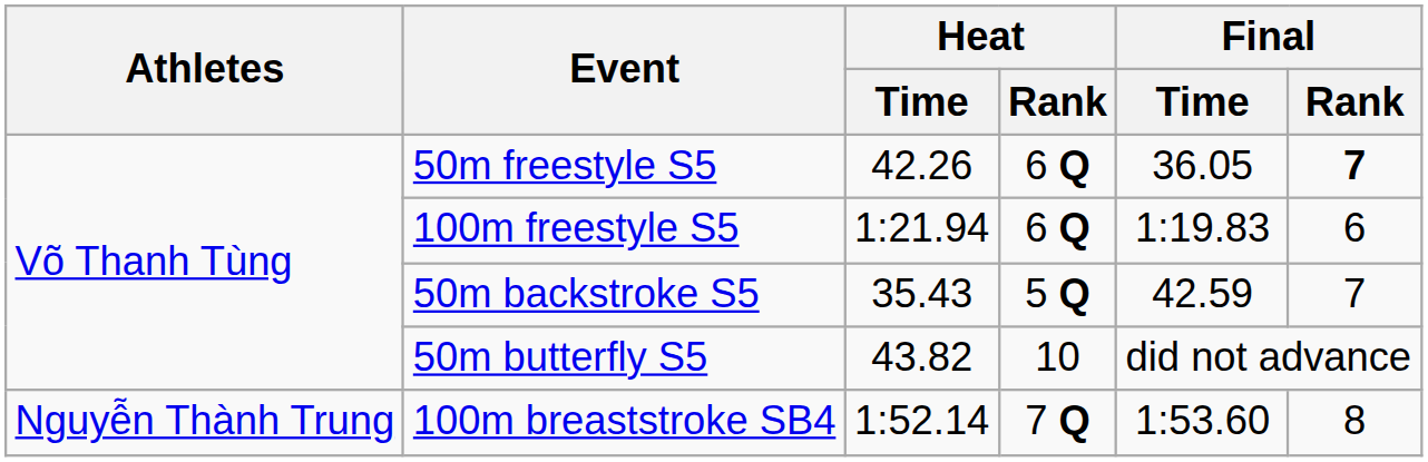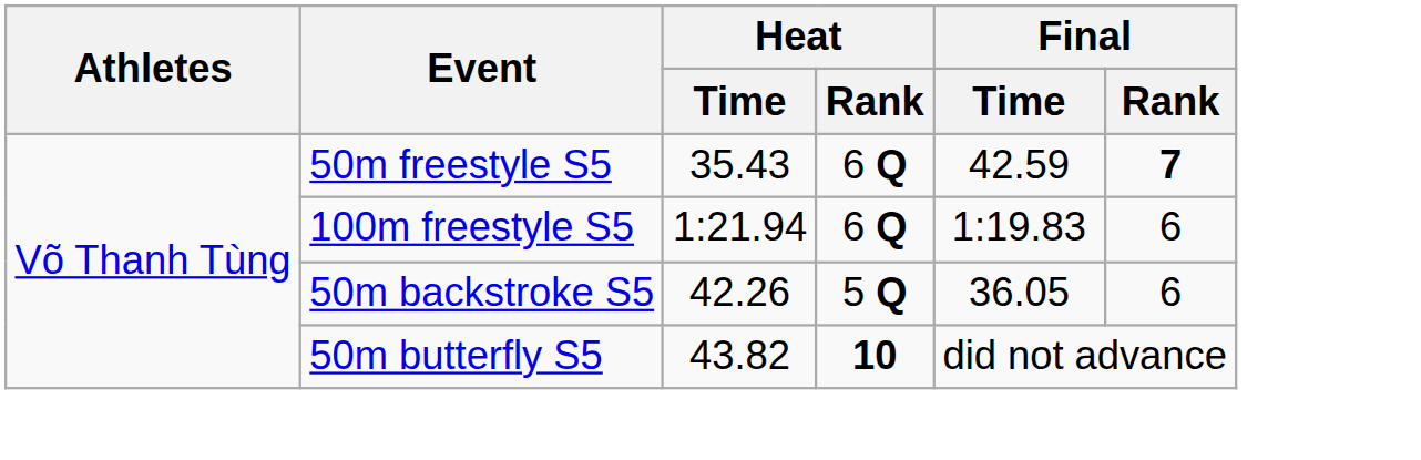50m freestyle S5 | Heat / Time: 42.26 -> 35.43
50m freestyle S5 | Final / Time: 36.05 -> 42.59
50m backstroke S5 | Heat / Time: 35.43 -> 42.26
50m backstroke S5 | Final / Time: 42.59 -> 36.05
50m backstroke S5 | Final / Rank: 7 -> 6
50m butterfly S5 | Heat / Rank: normal -> bold
- row: Nguyễn Thành Trung | 100m breaststroke SB4 | 1:52.14 | 7 Q | 1:53.60 | 8
